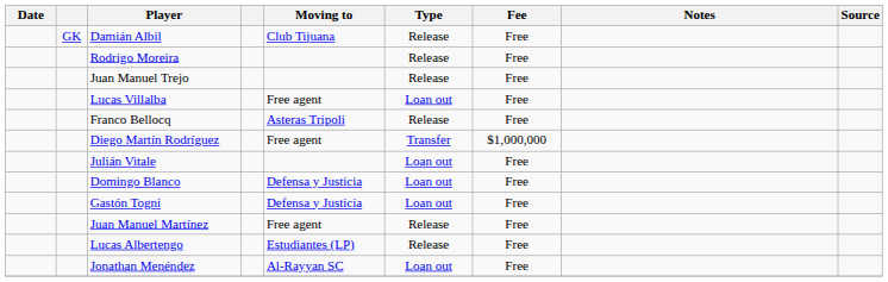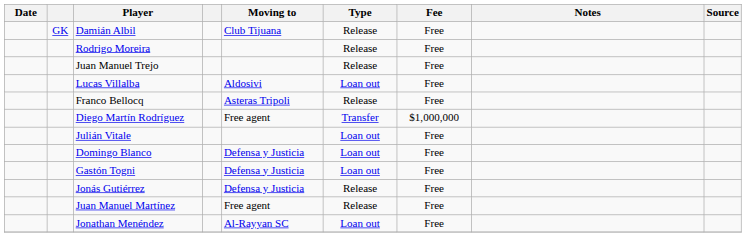Lucas Villalba | Moving to: Free agent -> Aldosivi
+ row: Jonás Gutiérrez | Defensa y Justicia | Release | Free
- row: Lucas Albertengo | Estudiantes (LP) | Release | Free
